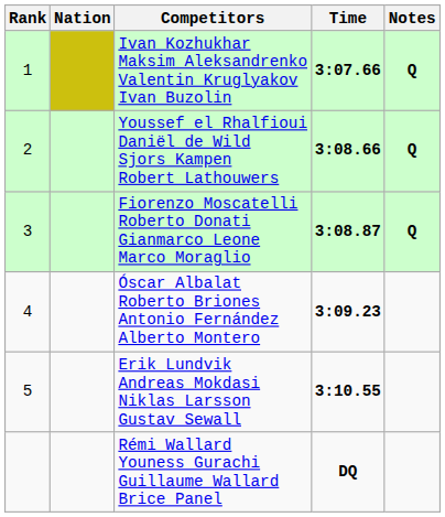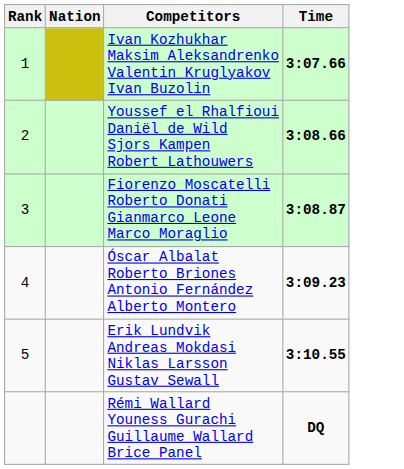- column: Notes | Q | Q | Q
